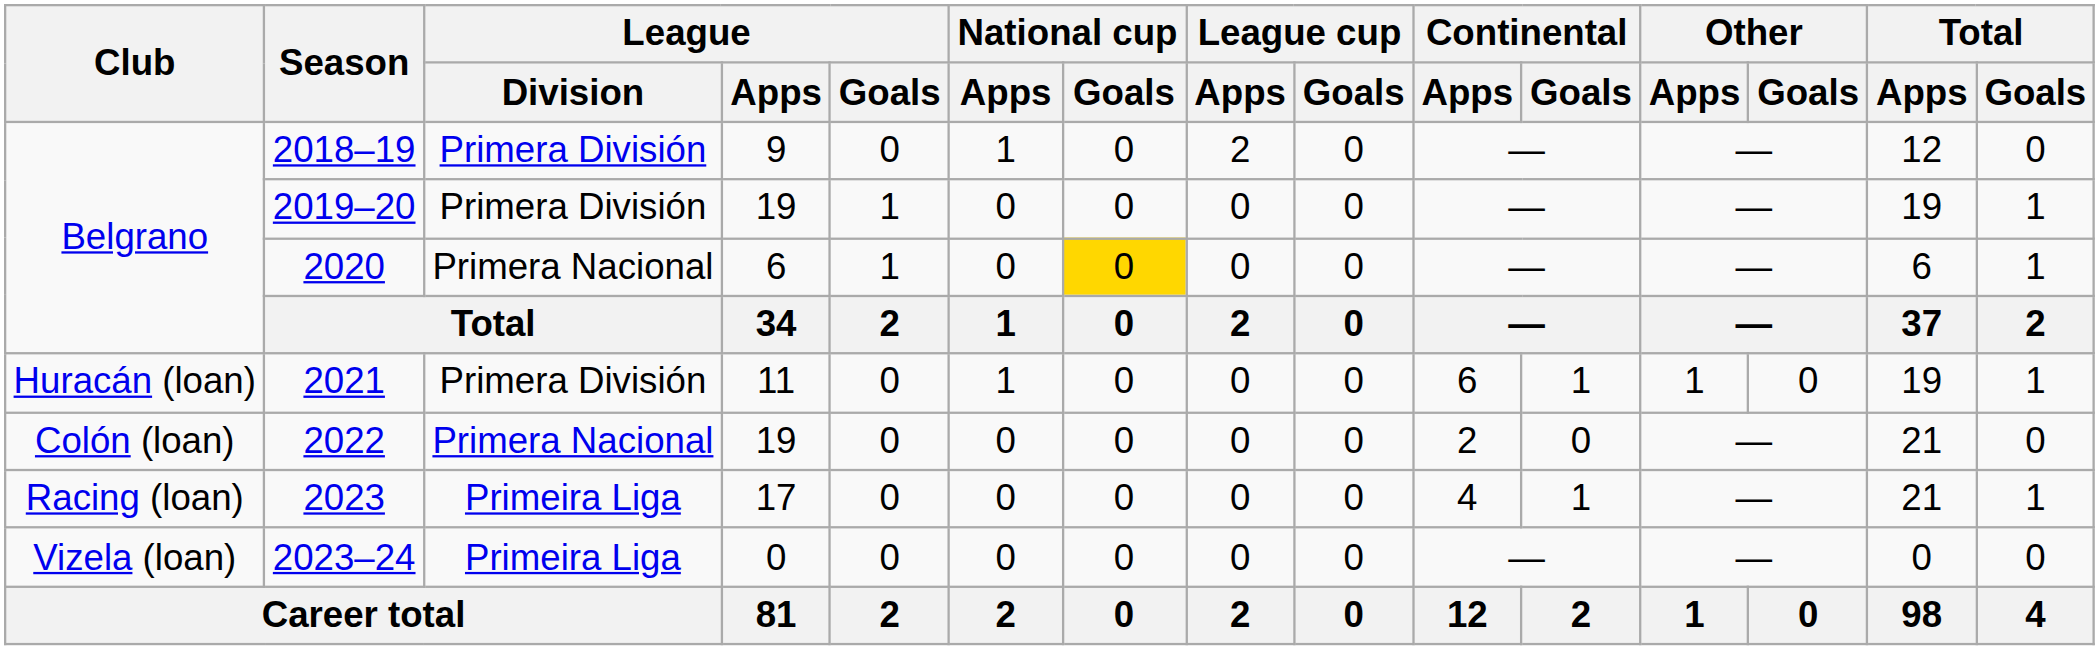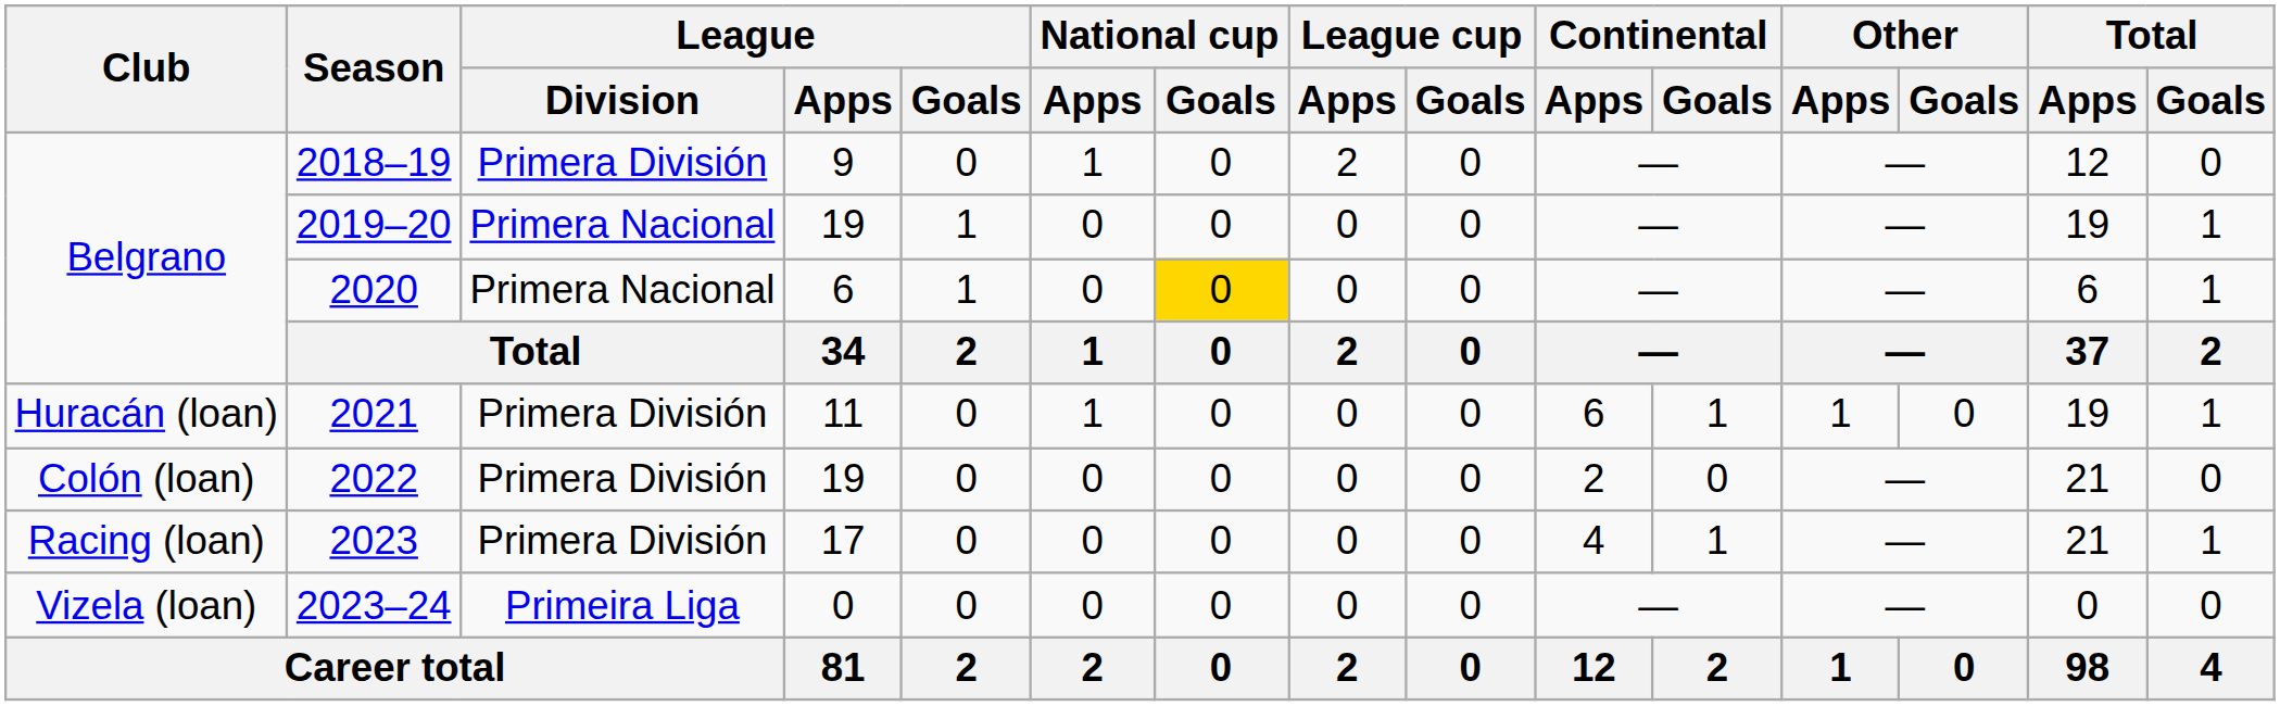2019–20 | League / Division: Primera División -> Primera Nacional
2022 | League / Division: Primera Nacional -> Primera División
2023 | League / Division: Primeira Liga -> Primera División
